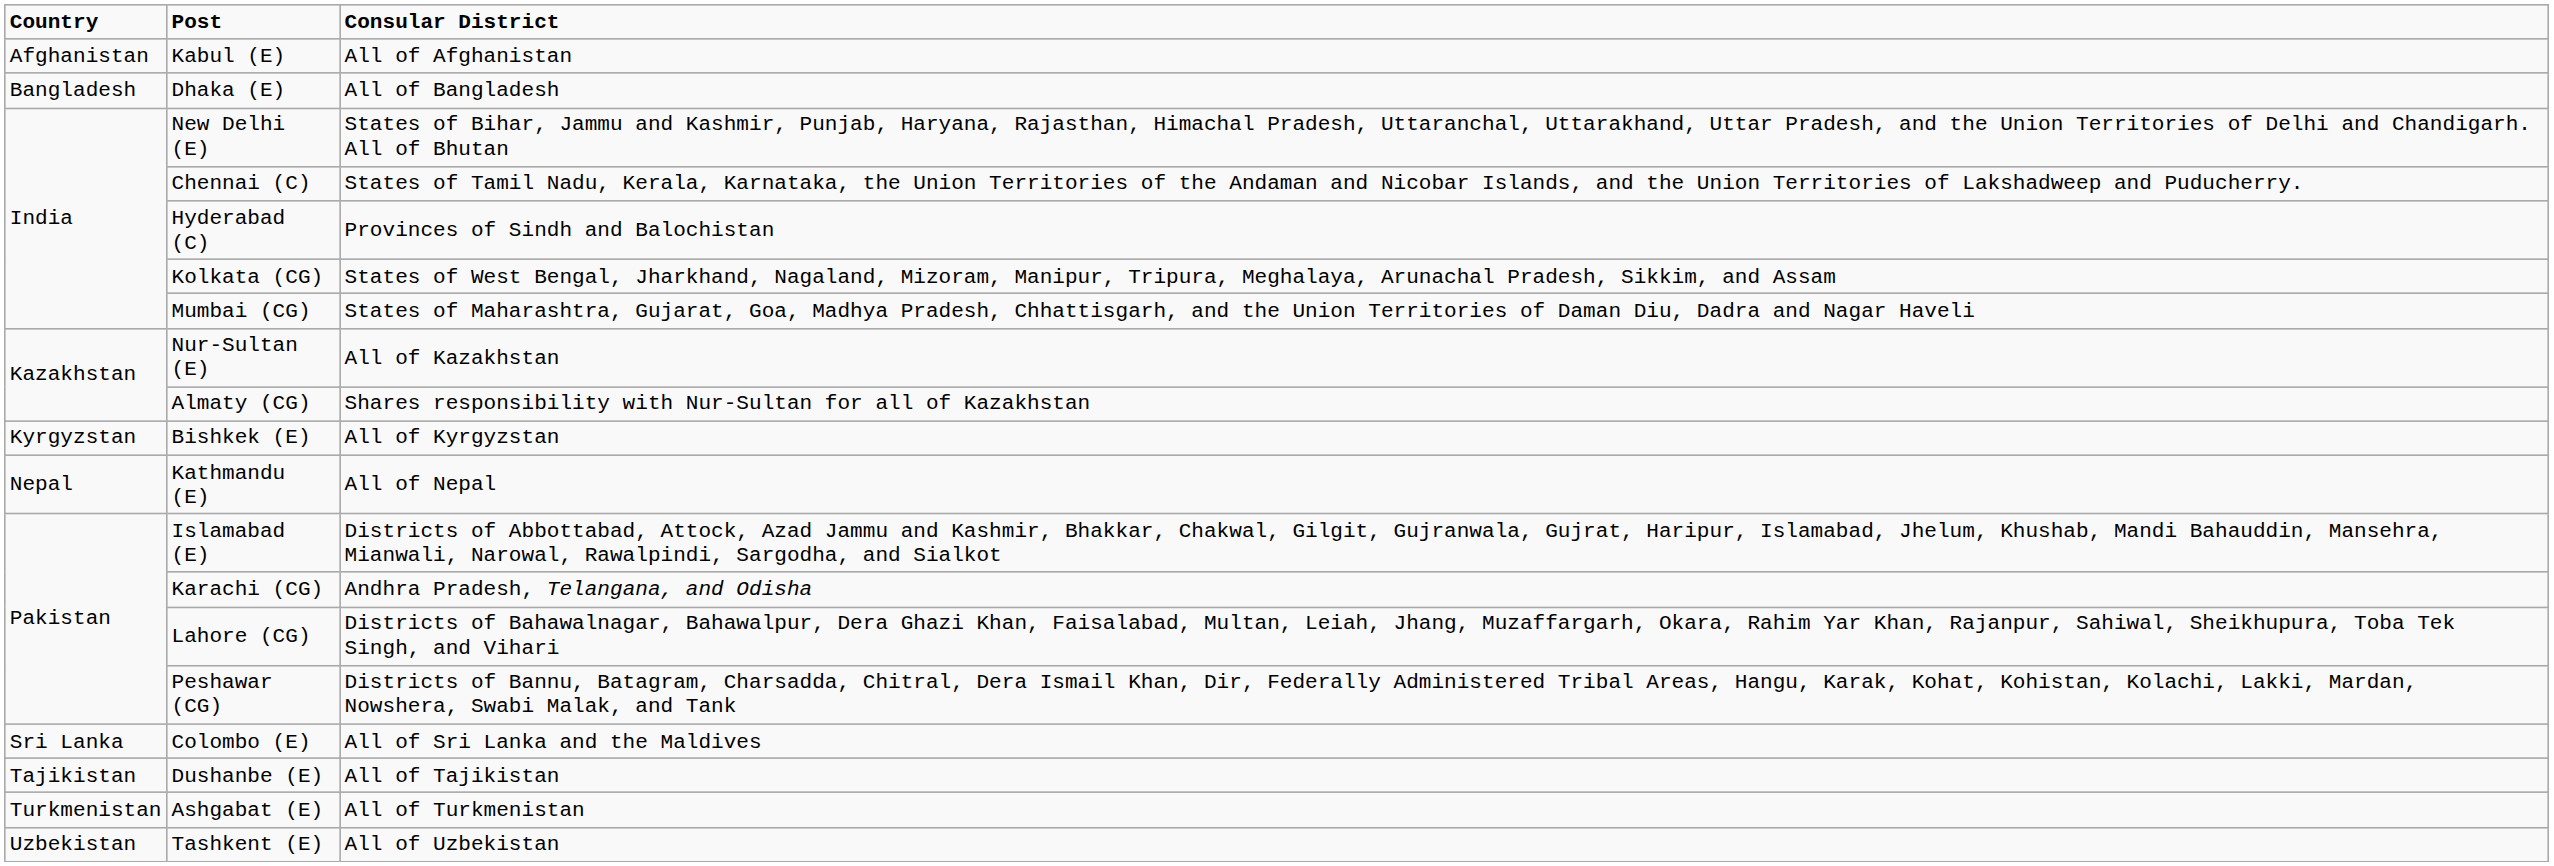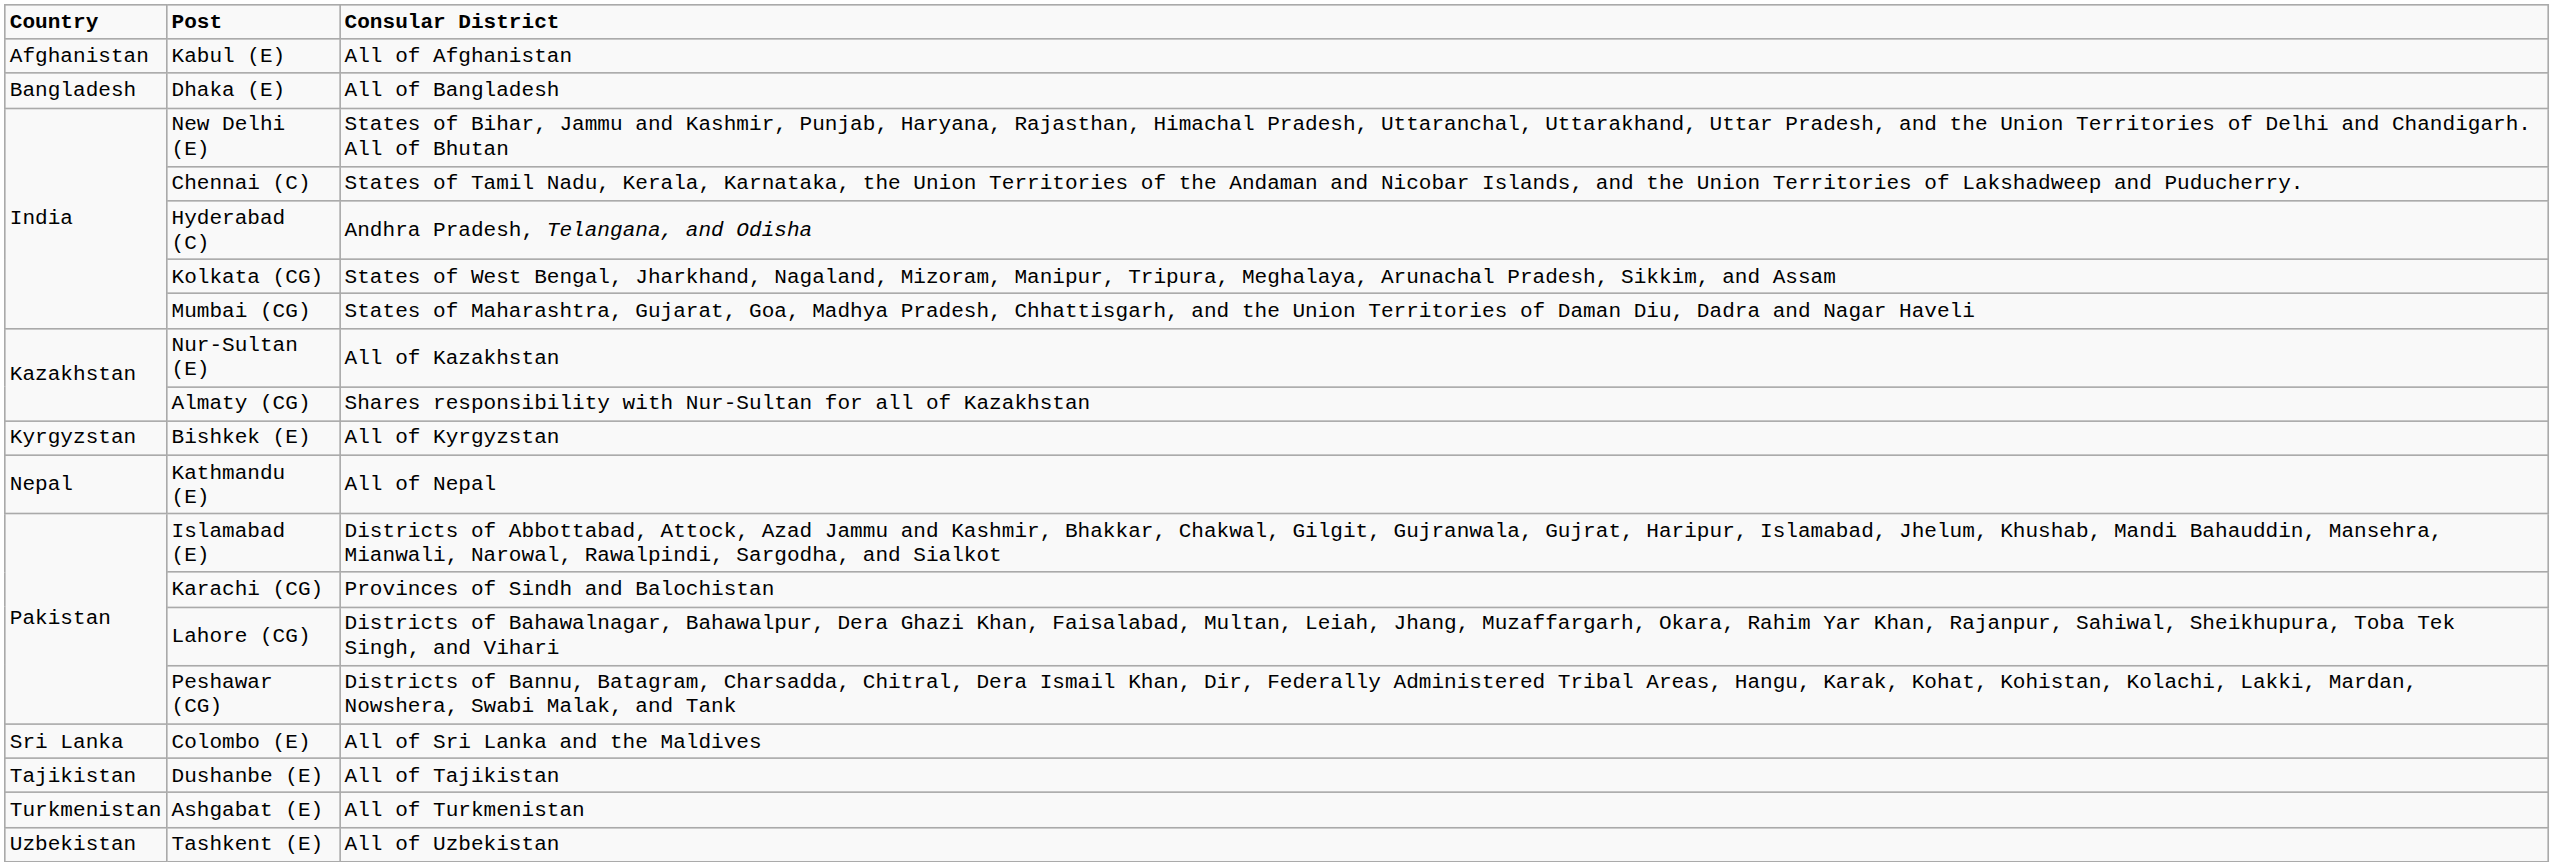Hyderabad (C) | Consular District: Provinces of Sindh and Balochistan -> Andhra Pradesh, Telangana, and Odisha
Karachi (CG) | Consular District: Andhra Pradesh, Telangana, and Odisha -> Provinces of Sindh and Balochistan
